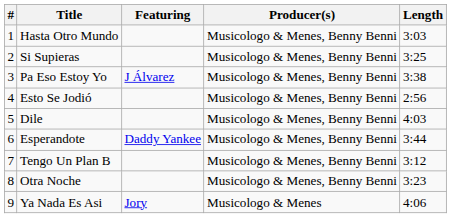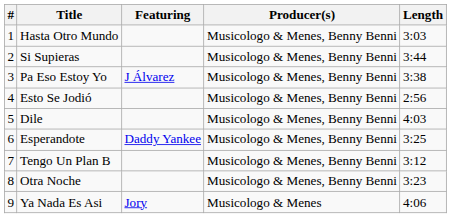Si Supieras | Length: 3:25 -> 3:44
Esperandote | Length: 3:44 -> 3:25
